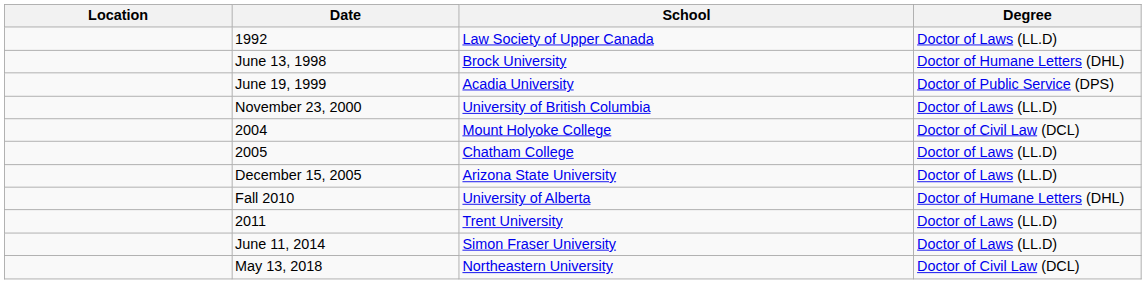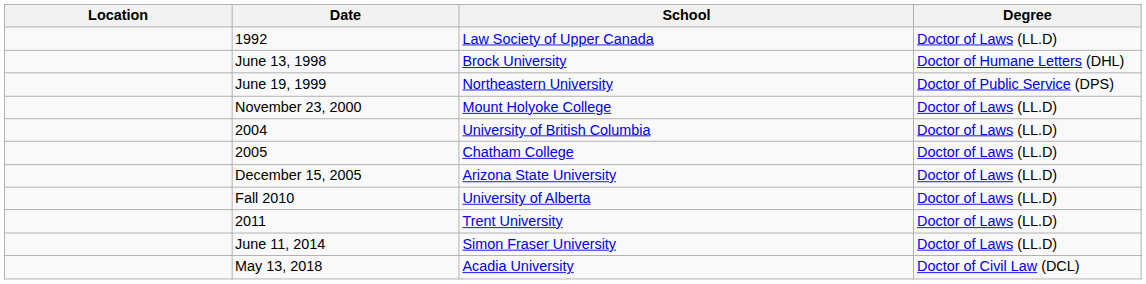June 19, 1999 | School: Acadia University -> Northeastern University
November 23, 2000 | School: University of British Columbia -> Mount Holyoke College
2004 | School: Mount Holyoke College -> University of British Columbia
2004 | Degree: Doctor of Civil Law (DCL) -> Doctor of Laws (LL.D)
Fall 2010 | Degree: Doctor of Humane Letters (DHL) -> Doctor of Laws (LL.D)
May 13, 2018 | School: Northeastern University -> Acadia University
